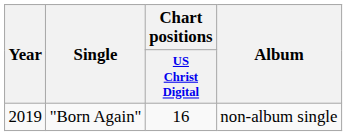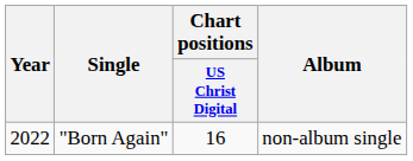"Born Again" | Year: 2019 -> 2022
